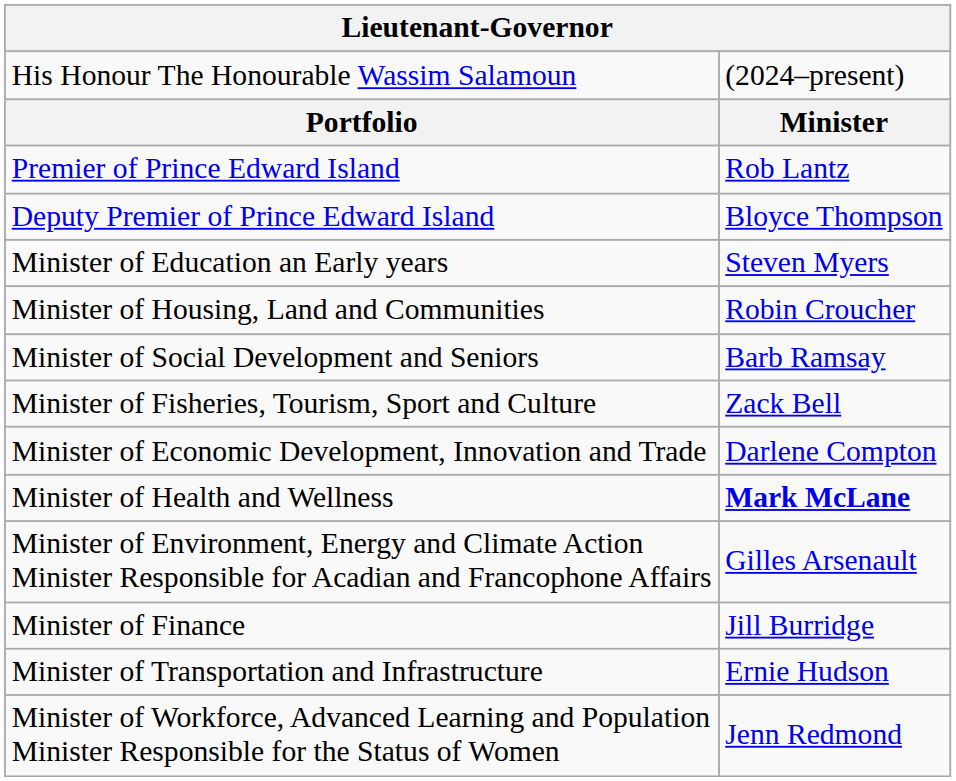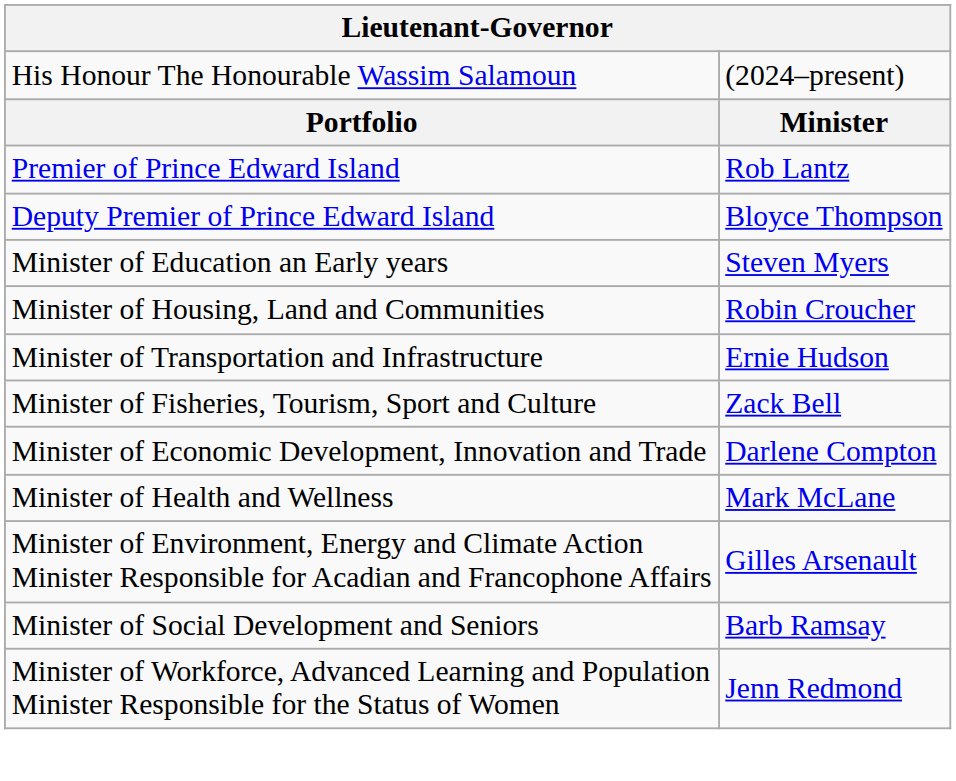rows swapped: Minister of Transportation and Infrastructure <-> Minister of Social Development and Seniors
Minister of Health and Wellness | column 2: bold -> normal
- row: Minister of Finance | Jill Burridge
